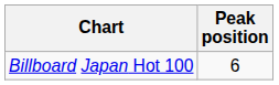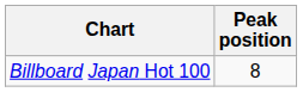Billboard Japan Hot 100 | Peak position: 6 -> 8
